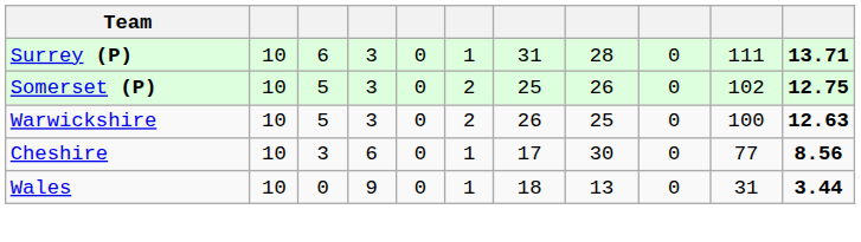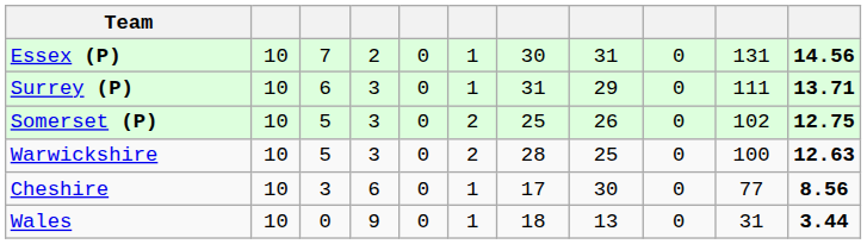+ row: Essex (P) | 10 | 7 | 2 | 0 | 1 | 30 | 31 | 0 | 131 | 14.56
Surrey (P) | column 8: 28 -> 29
Warwickshire | column 7: 26 -> 28
